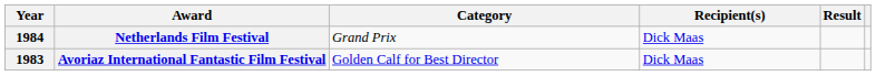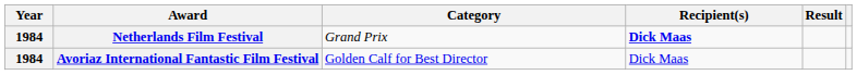Netherlands Film Festival | Recipient(s): normal -> bold
Avoriaz International Fantastic Film Festival | Year: 1983 -> 1984
